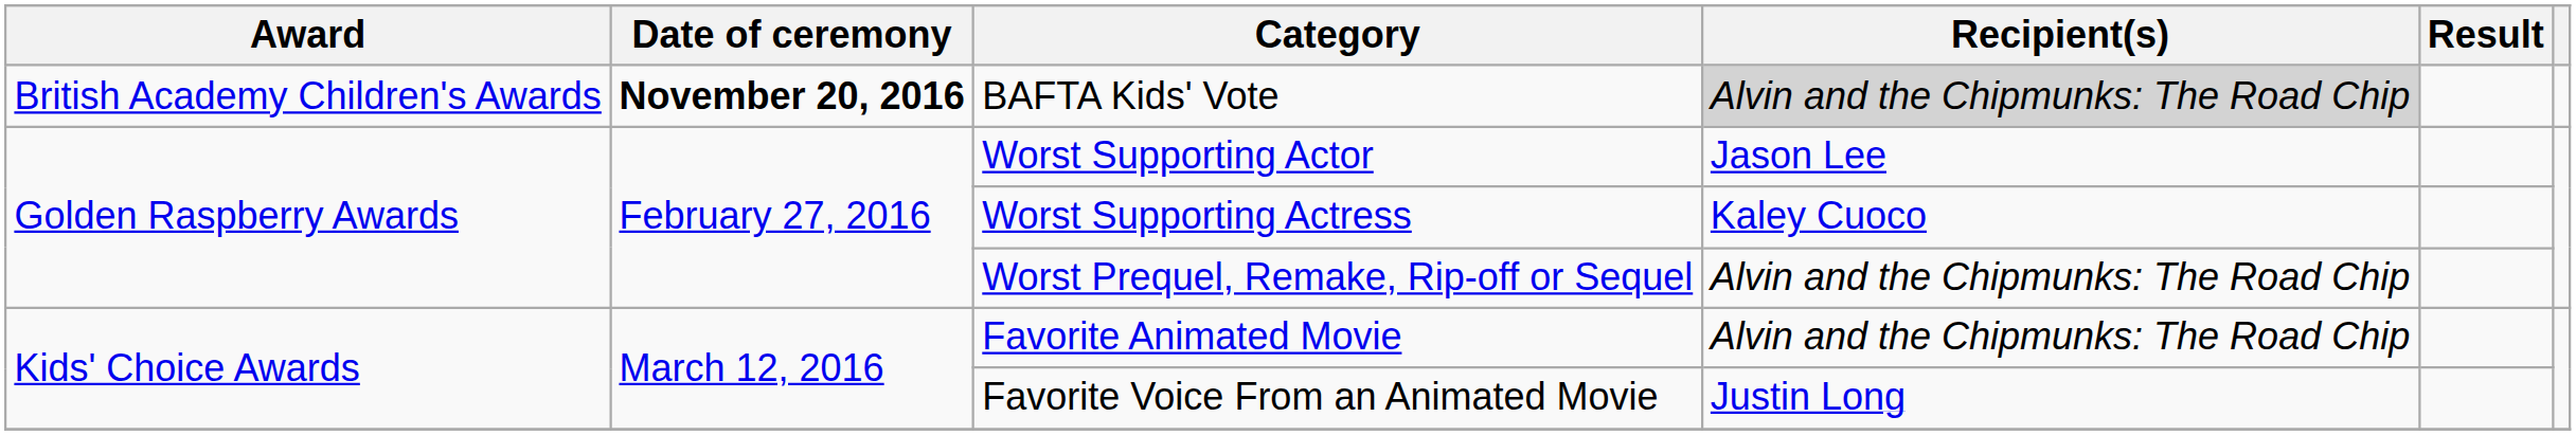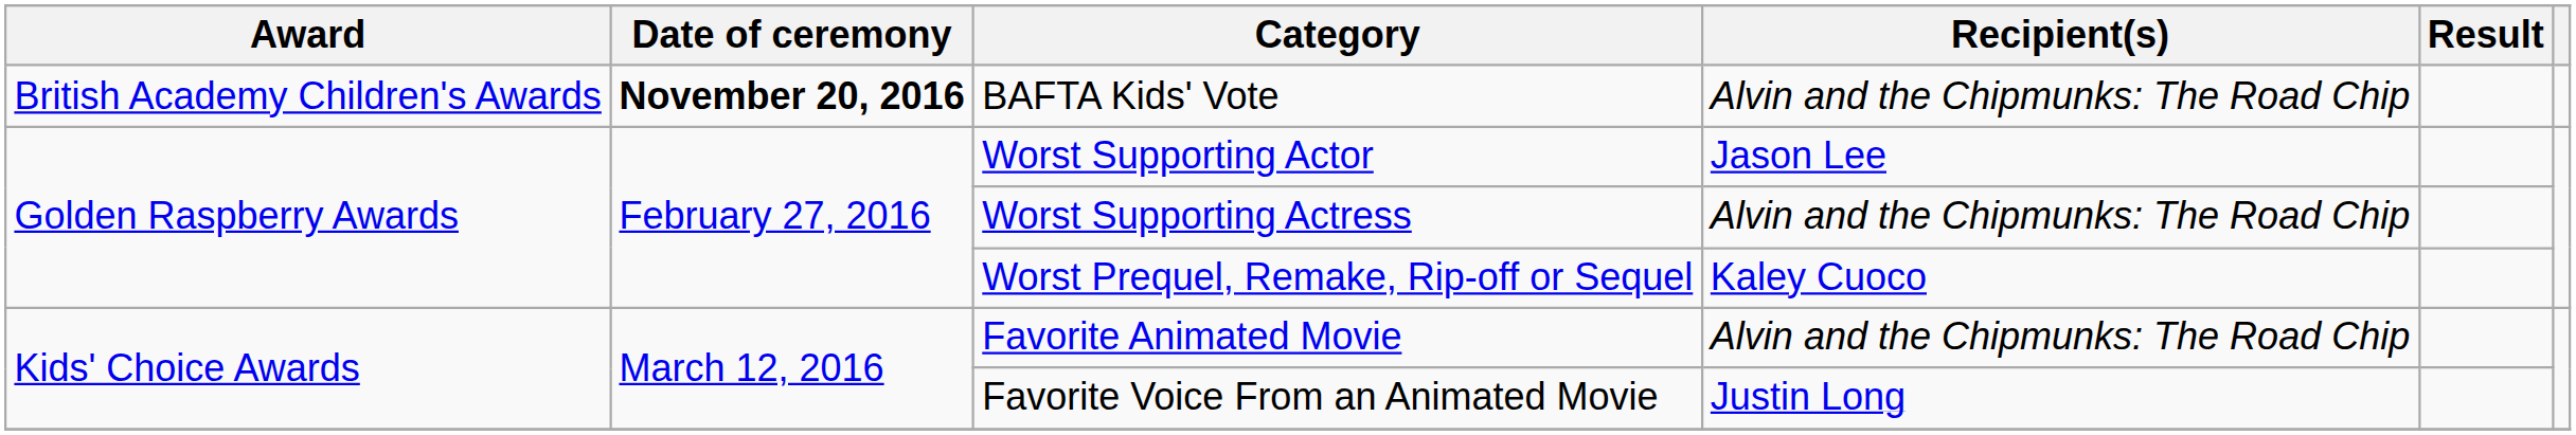BAFTA Kids' Vote | Recipient(s): lightgrey background -> no background
Worst Supporting Actress | Recipient(s): Kaley Cuoco -> Alvin and the Chipmunks: The Road Chip
Worst Prequel, Remake, Rip-off or Sequel | Recipient(s): Alvin and the Chipmunks: The Road Chip -> Kaley Cuoco
